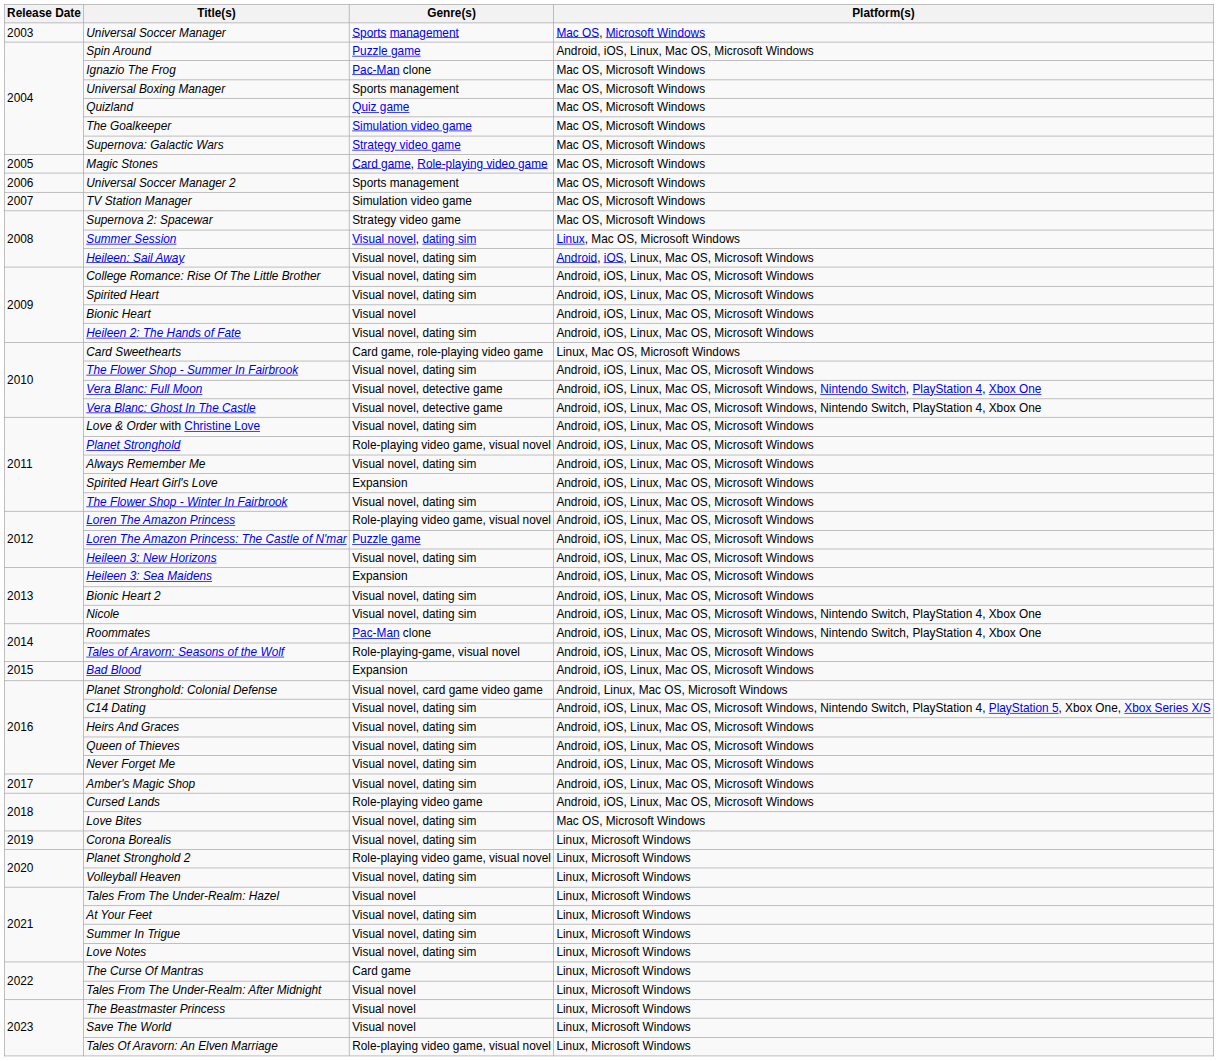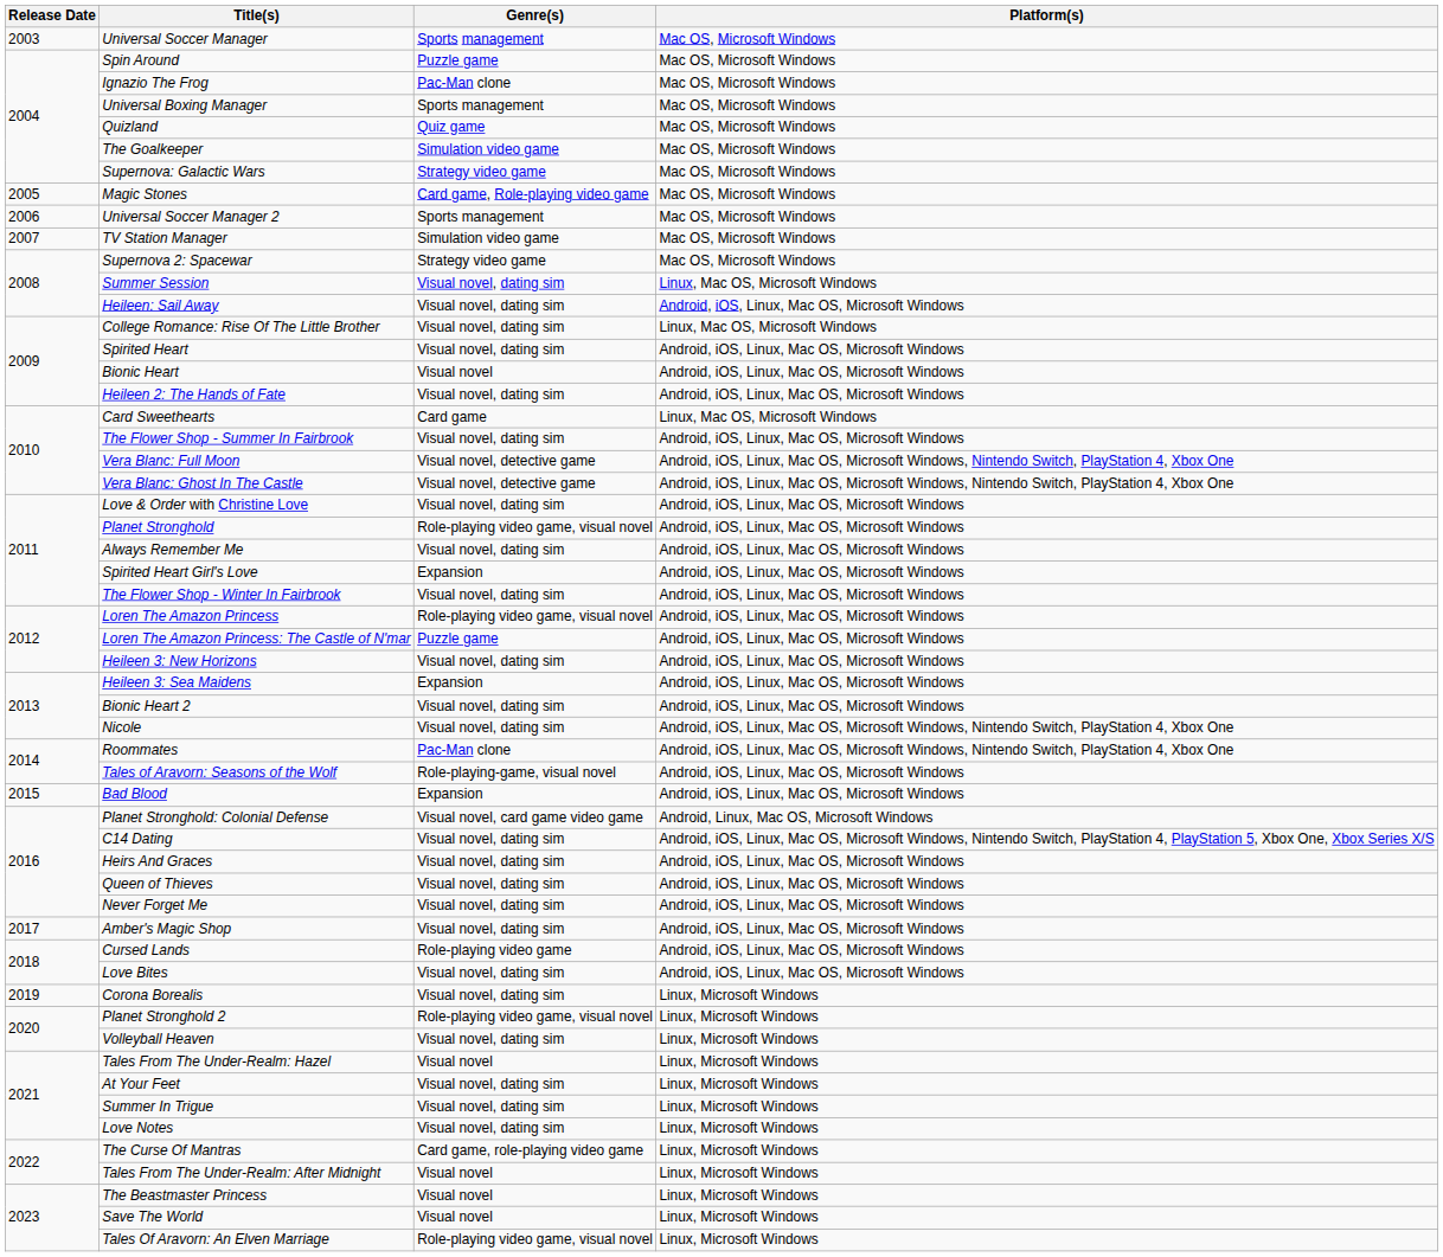Spin Around | Platform(s): Android, iOS, Linux, Mac OS, Microsoft Windows -> Mac OS, Microsoft Windows
College Romance: Rise Of The Little Brother | Platform(s): Android, iOS, Linux, Mac OS, Microsoft Windows -> Linux, Mac OS, Microsoft Windows
Card Sweethearts | Genre(s): Card game, role-playing video game -> Card game
Love Bites | Platform(s): Mac OS, Microsoft Windows -> Android, iOS, Linux, Mac OS, Microsoft Windows
The Curse Of Mantras | Genre(s): Card game -> Card game, role-playing video game
